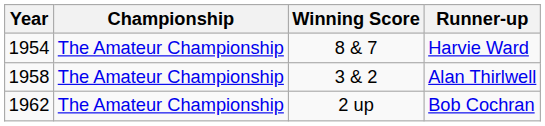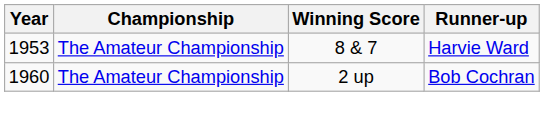Harvie Ward | Year: 1954 -> 1953
- row: 1958 | The Amateur Championship | 3 & 2 | Alan Thirlwell
Bob Cochran | Year: 1962 -> 1960
